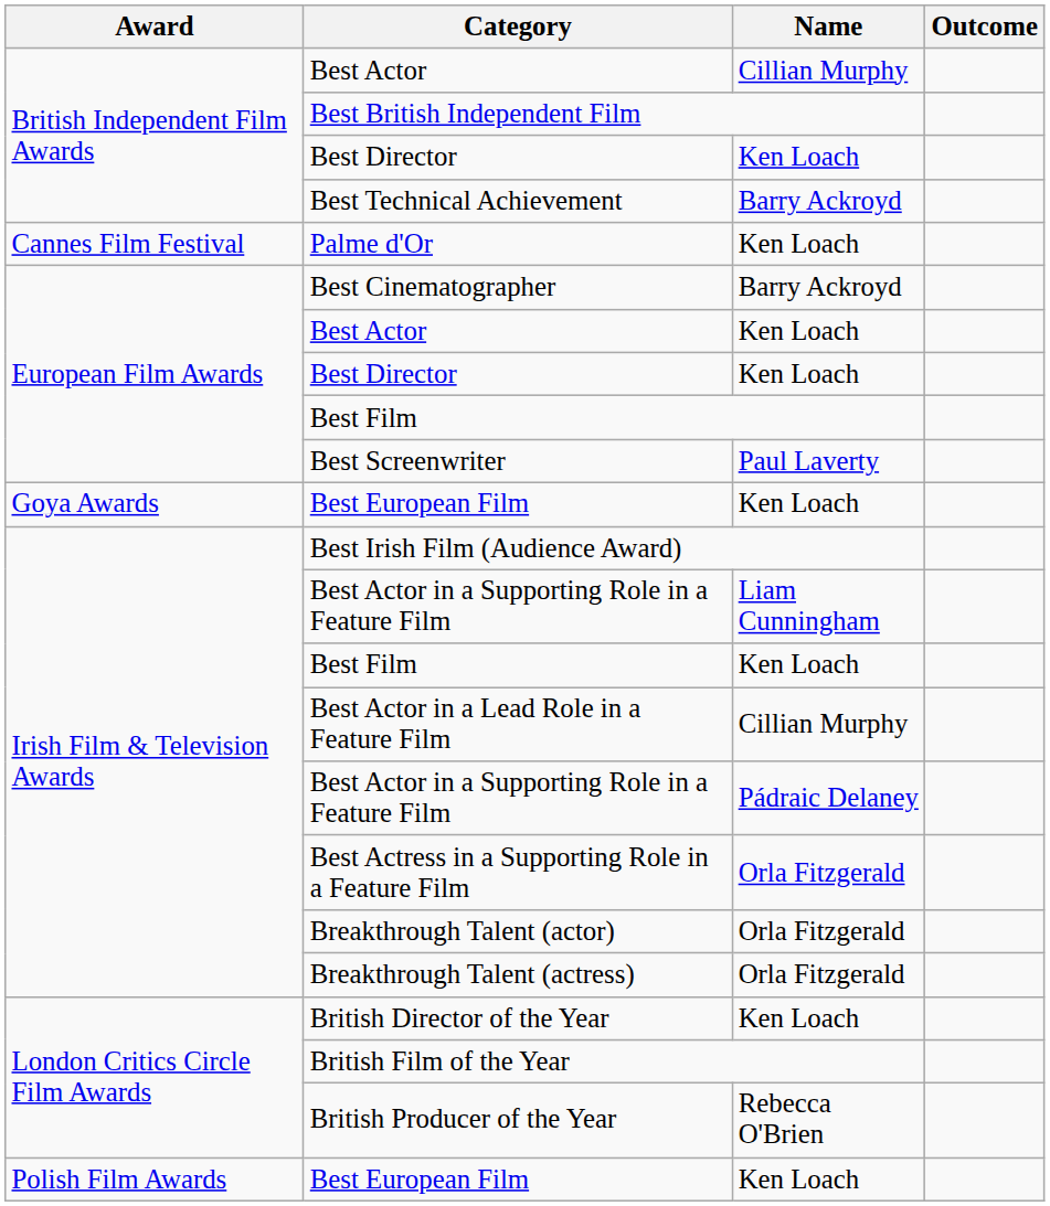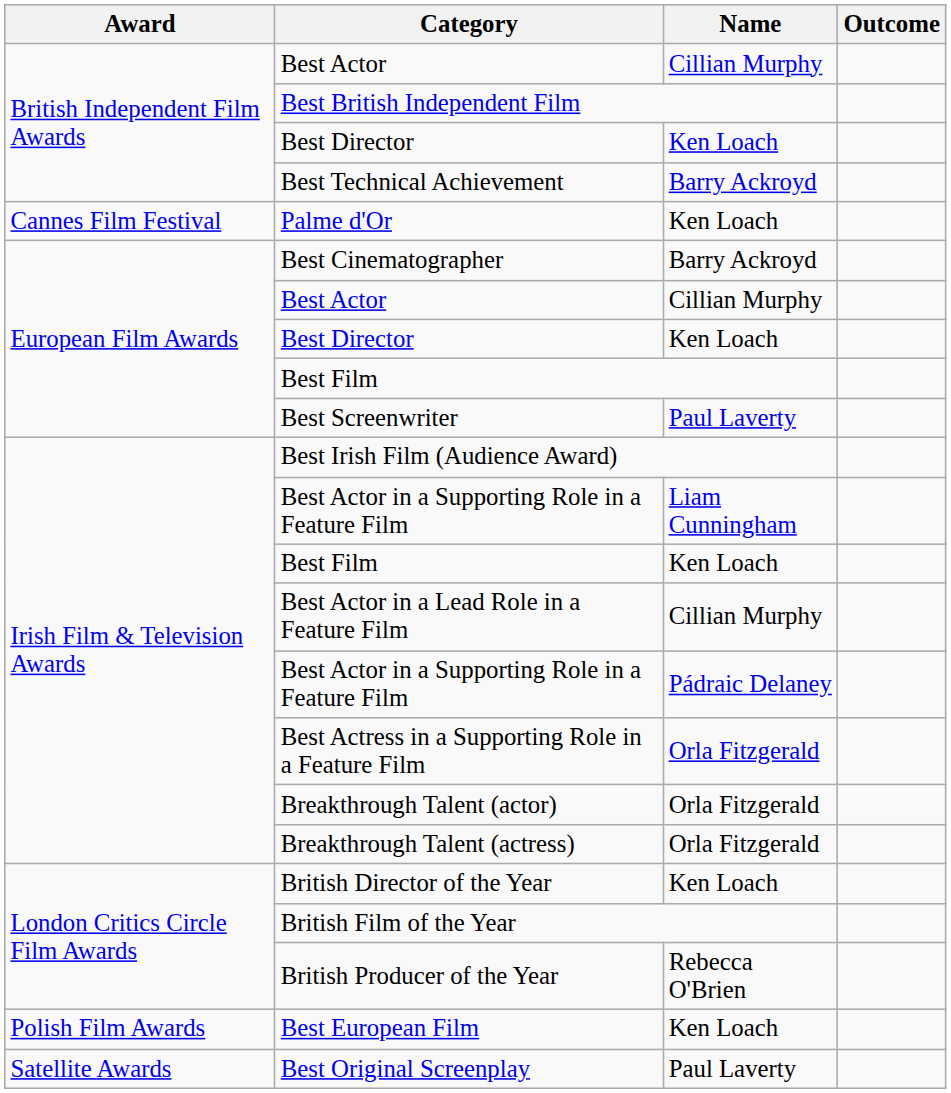European Film Awards / Best Actor | Name: Ken Loach -> Cillian Murphy
- row: Goya Awards | Best European Film | Ken Loach
+ row: Satellite Awards | Best Original Screenplay | Paul Laverty
